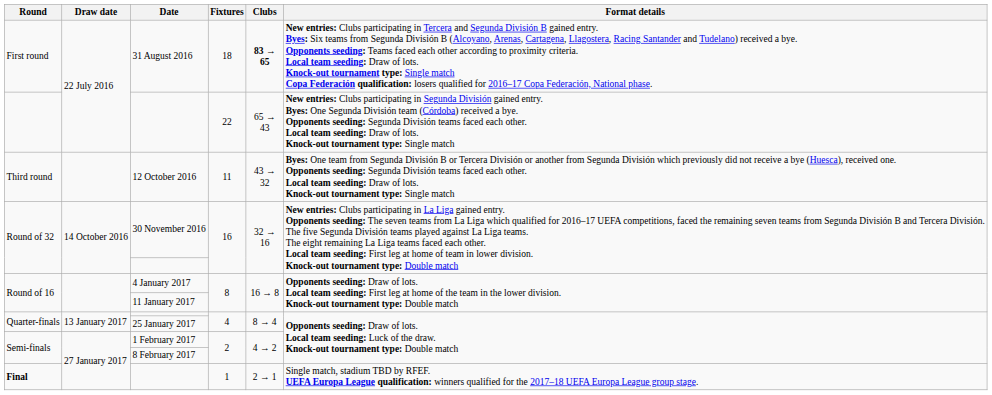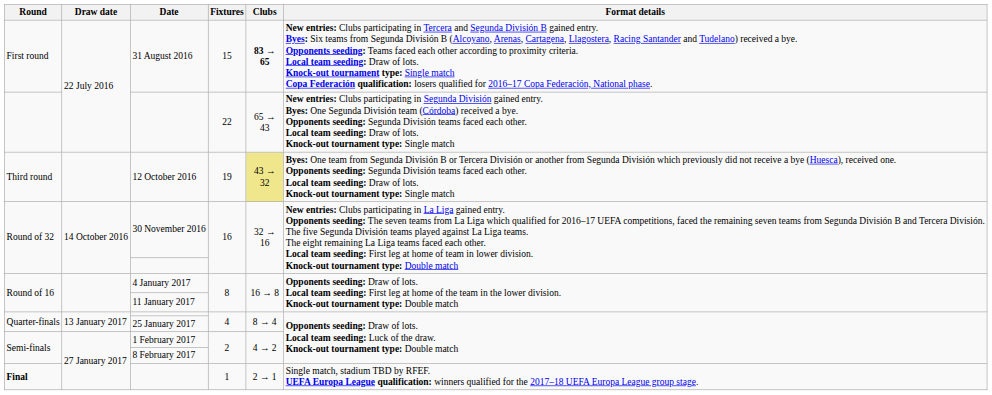31 August 2016 | Fixtures: 18 -> 15
12 October 2016 | Fixtures: 11 -> 19
12 October 2016 | Clubs: no background -> khaki background
